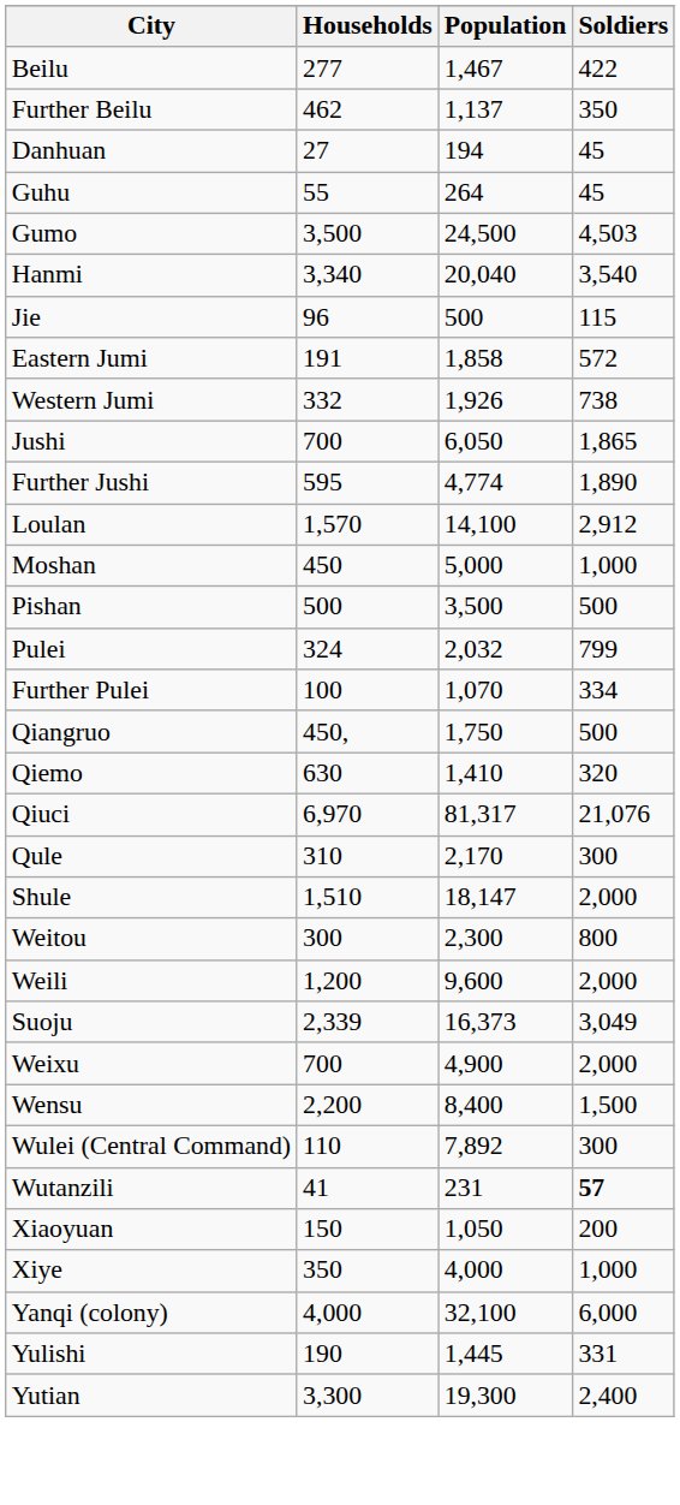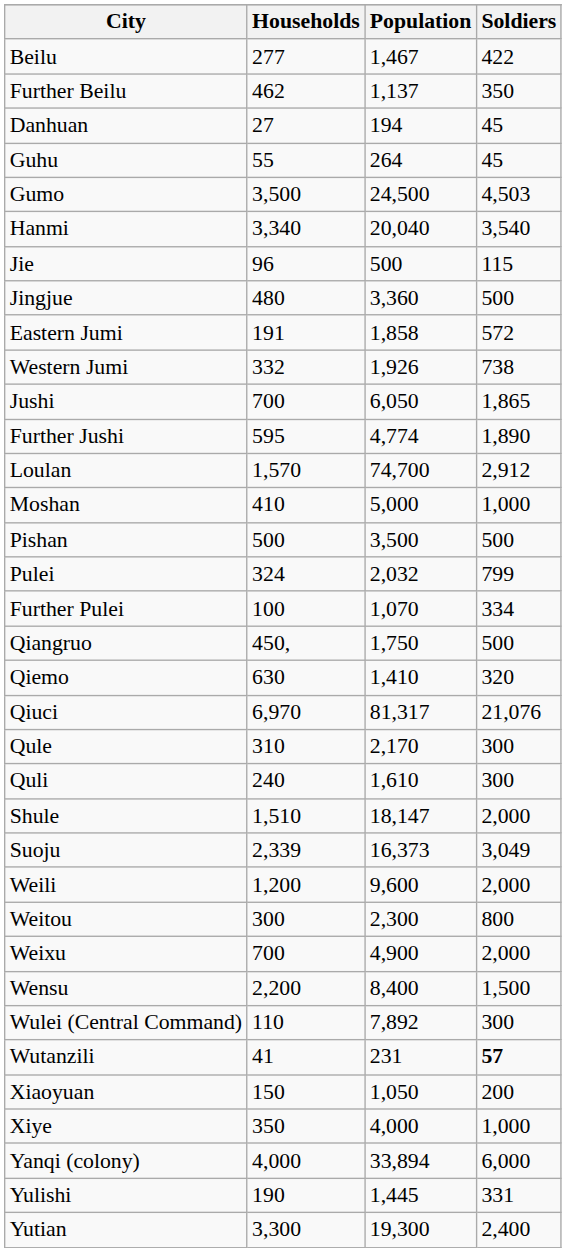+ row: Jingjue | 480 | 3,360 | 500
Loulan | Population: 14,100 -> 74,700
Moshan | Households: 450 -> 410
+ row: Quli | 240 | 1,610 | 300
rows swapped: Suoju <-> Weitou
Yanqi (colony) | Population: 32,100 -> 33,894
